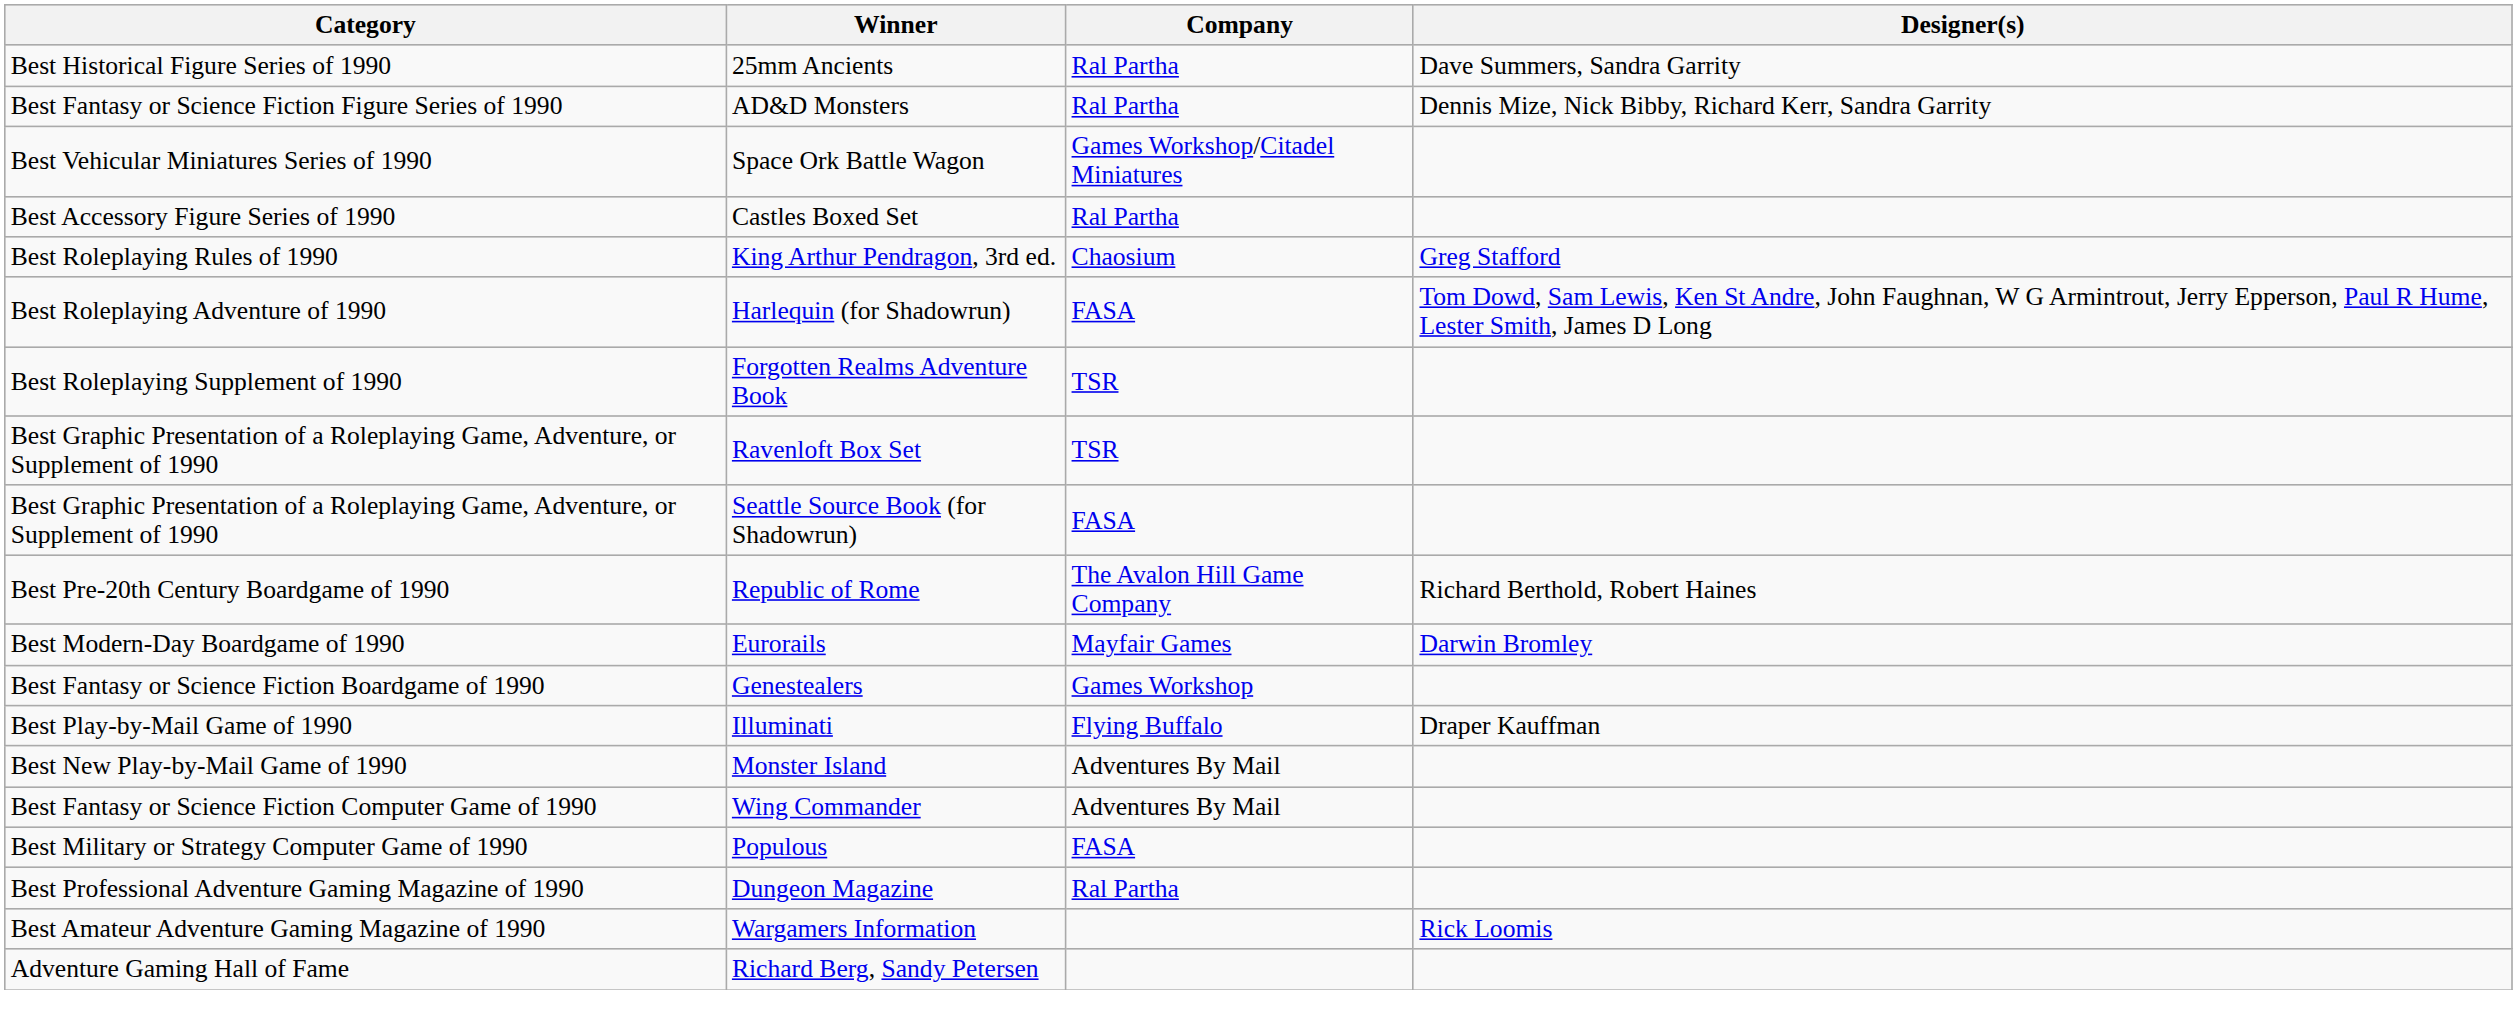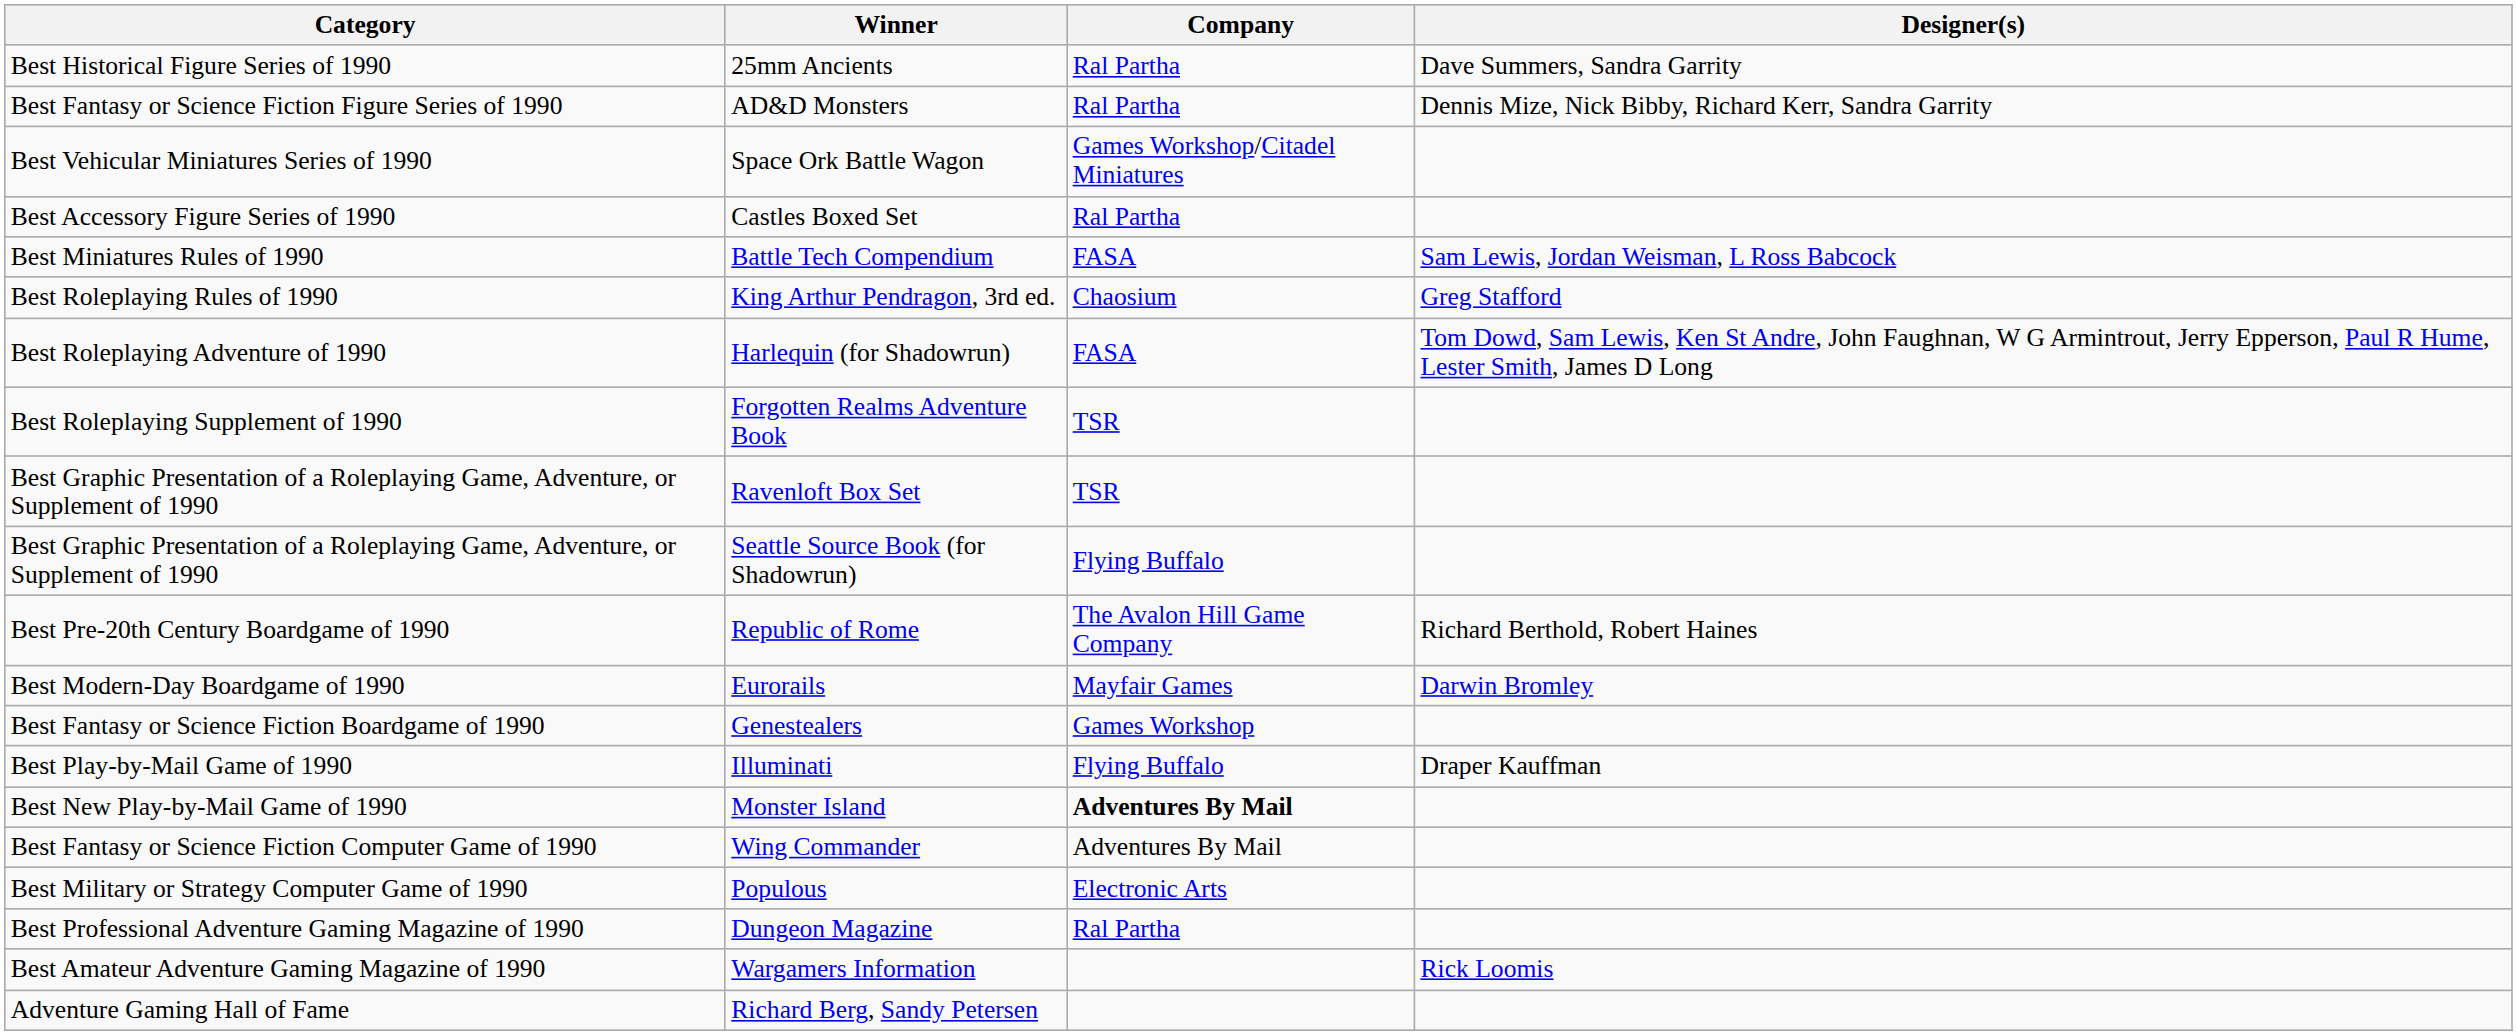+ row: Best Miniatures Rules of 1990 | Battle Tech Compendium | FASA | Sam Lewis, Jordan Weisman, L Ross Babcock
Seattle Source Book (for Shadowrun) | Company: FASA -> Flying Buffalo
Monster Island | Company: normal -> bold
Populous | Company: FASA -> Electronic Arts
